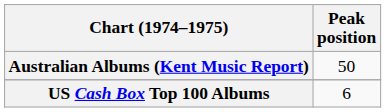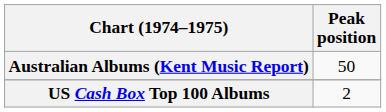US Cash Box Top 100 Albums | Peak position: 6 -> 2
